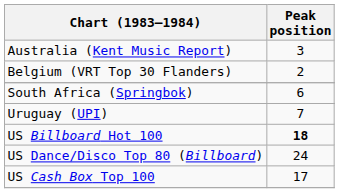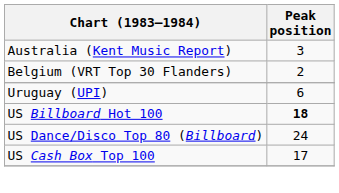- row: South Africa (Springbok) | 6
Uruguay (UPI) | Peak position: 7 -> 6
